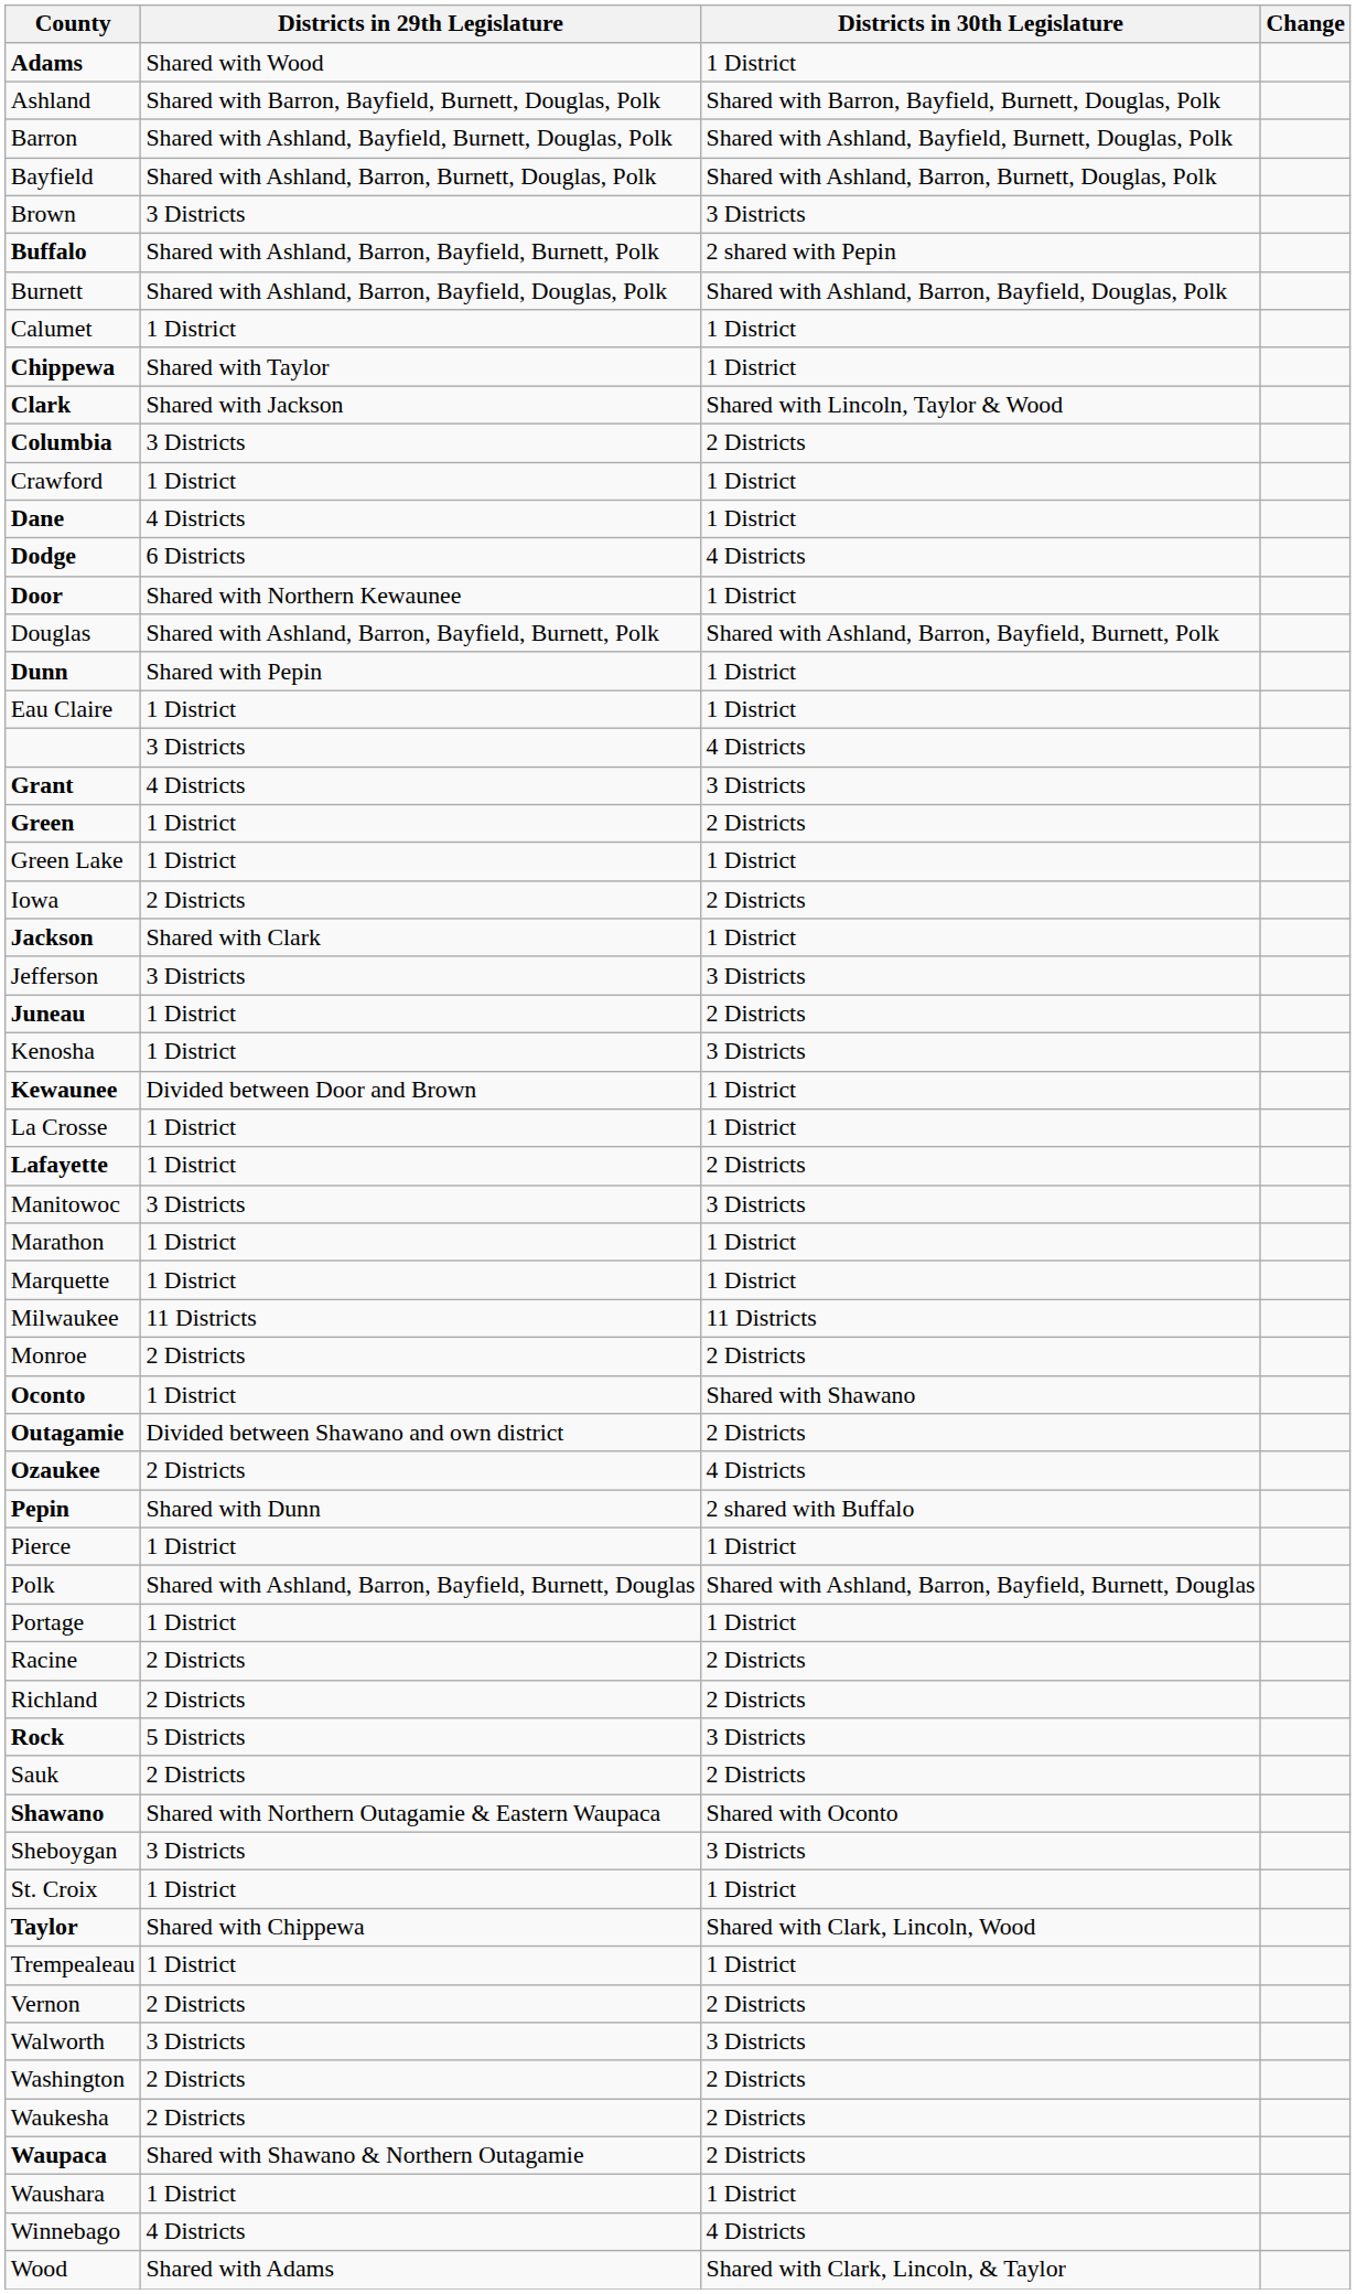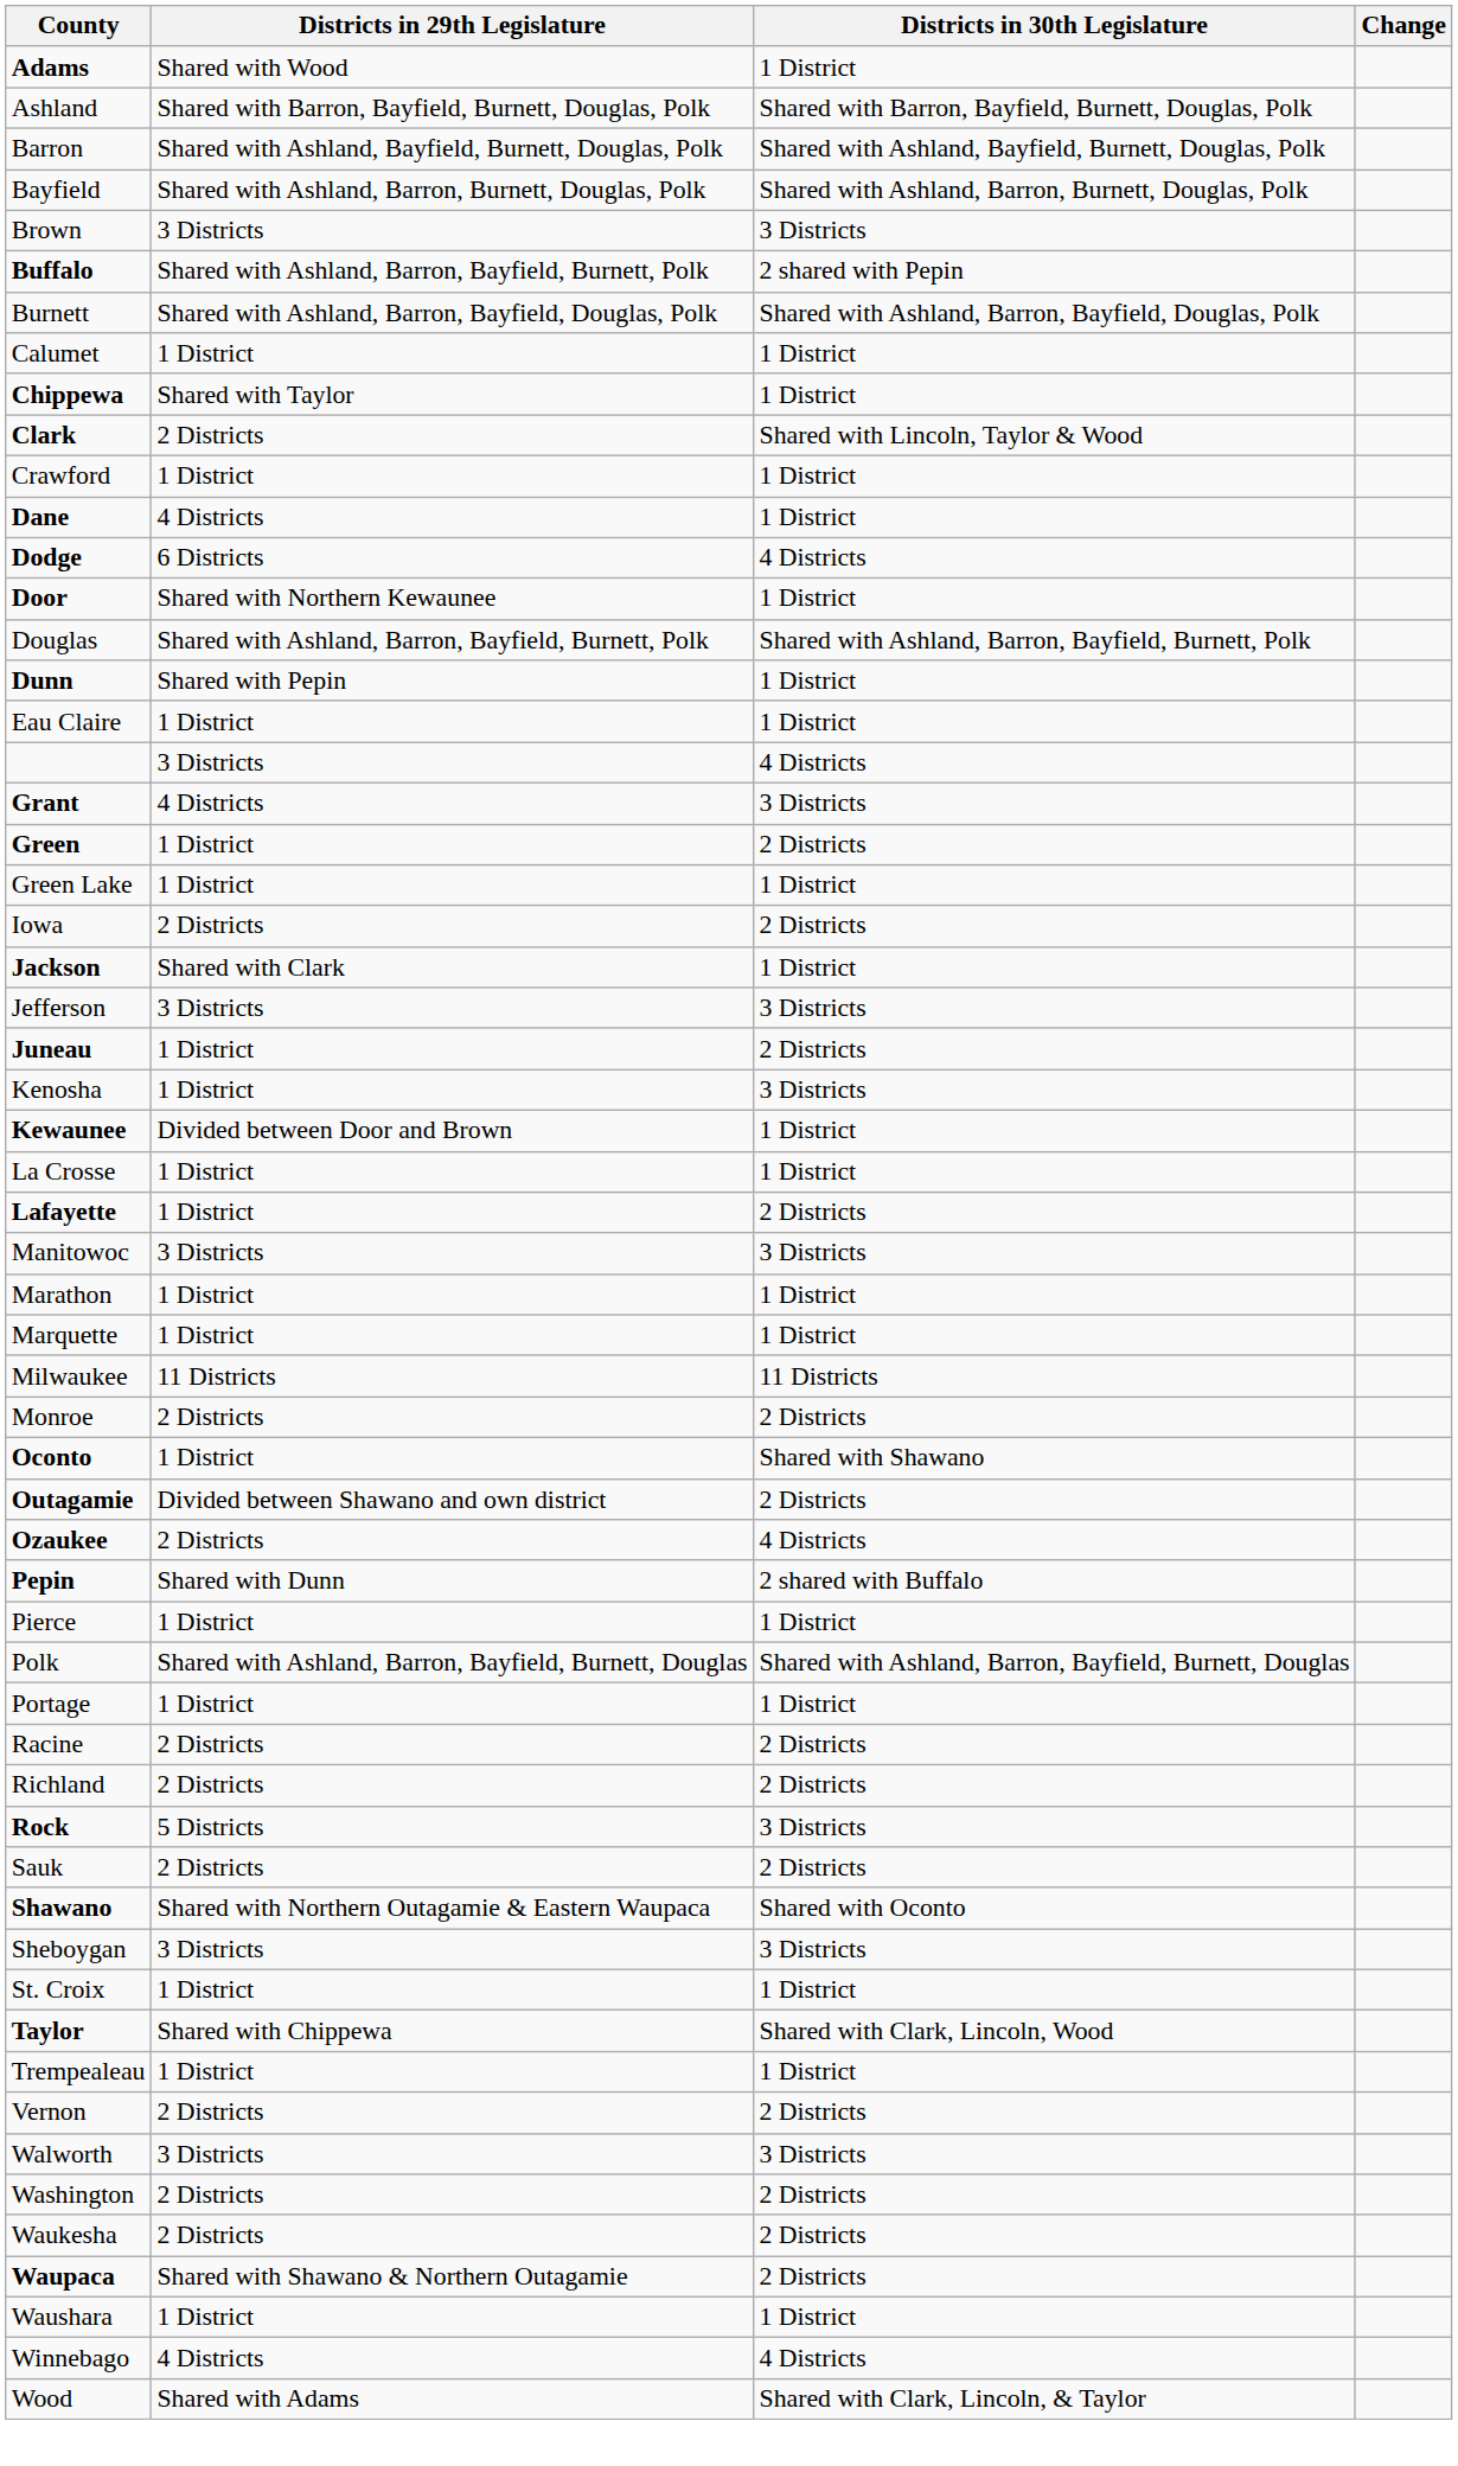Clark | Districts in 29th Legislature: Shared with Jackson -> 2 Districts
- row: Columbia | 3 Districts | 2 Districts
